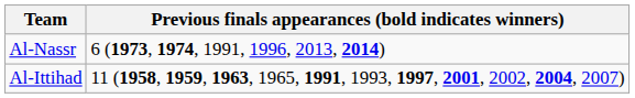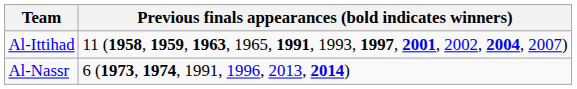rows swapped: Al-Ittihad <-> Al-Nassr
